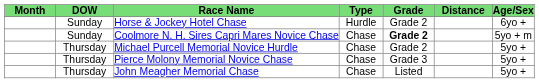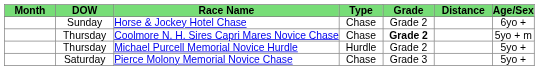Horse & Jockey Hotel Chase | Type: Hurdle -> Chase
Coolmore N. H. Sires Capri Mares Novice Chase | DOW: Sunday -> Thursday
Michael Purcell Memorial Novice Hurdle | Type: Chase -> Hurdle
Pierce Molony Memorial Novice Chase | DOW: Thursday -> Saturday
- row: Thursday | John Meagher Memorial Chase | Chase | Listed | 5yo +
